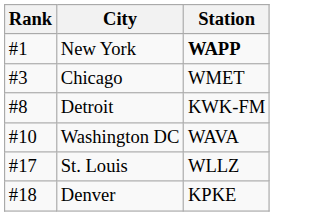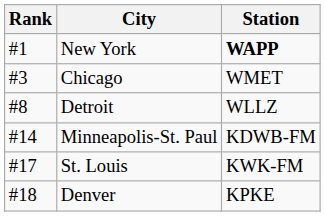Detroit | Station: KWK-FM -> WLLZ
- row: #10 | Washington DC | WAVA
+ row: #14 | Minneapolis-St. Paul | KDWB-FM
St. Louis | Station: WLLZ -> KWK-FM
